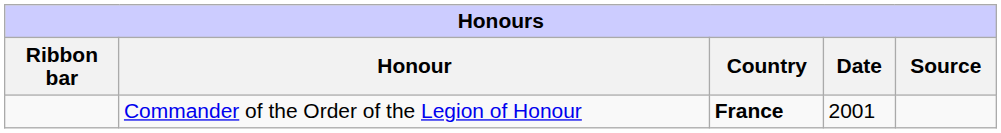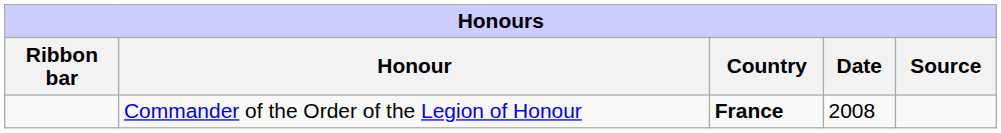Commander of the Order of the Legion of Honour | Date: 2001 -> 2008
